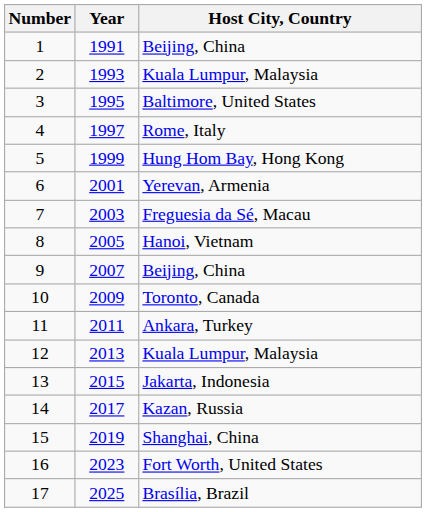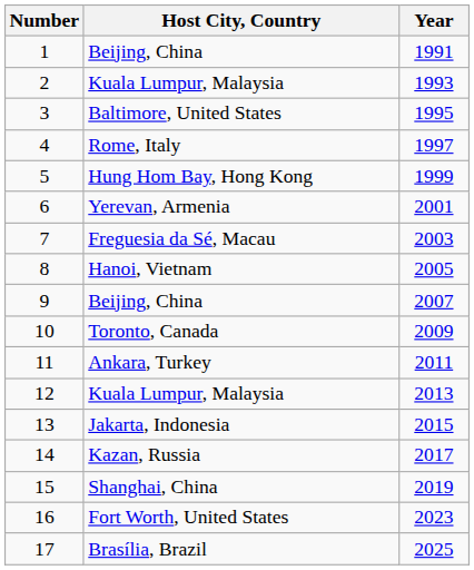columns swapped: Year <-> Host City, Country
